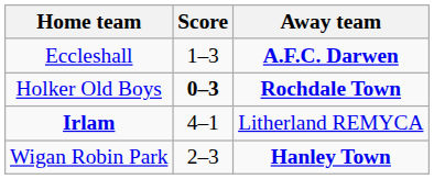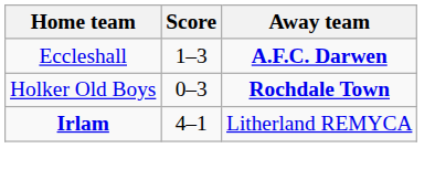Holker Old Boys | Score: bold -> normal
- row: Wigan Robin Park | 2–3 | Hanley Town
